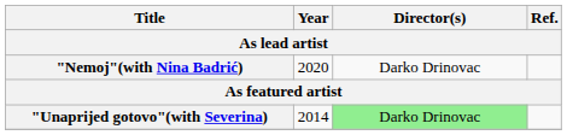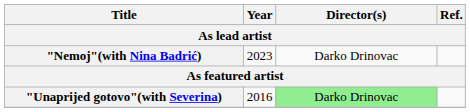"Nemoj"(with Nina Badrić) | Year: 2020 -> 2023
"Unaprijed gotovo"(with Severina) | Year: 2014 -> 2016
